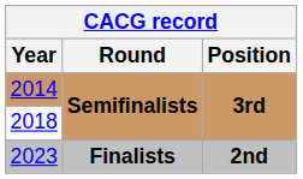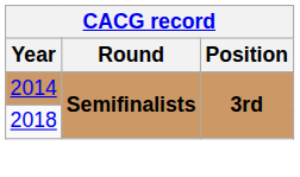- row: 2023 | Finalists | 2nd
